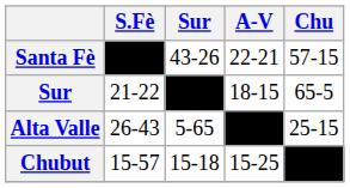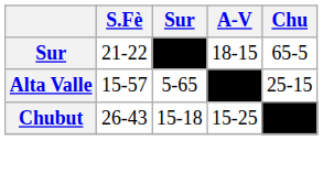- row: Santa Fè | –––– | 43-26 | 22-21 | 57-15
Alta Valle | S.Fè: 26-43 -> 15-57
Chubut | S.Fè: 15-57 -> 26-43
